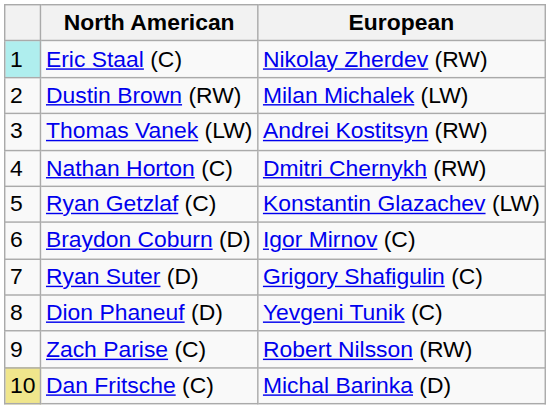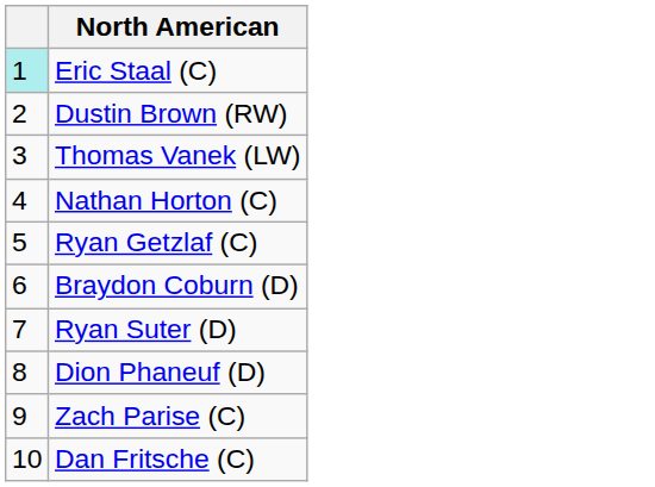- column: European | Nikolay Zherdev (RW) | Milan Michalek (LW) | Andrei Kostitsyn (RW) | Dmitri Chernykh (RW) | Konstantin Glazachev (LW) | Igor Mirnov (C) | Grigory Shafigulin (C) | Yevgeni Tunik (C) | Robert Nilsson (RW) | Michal Barinka (D)
Dan Fritsche (C) | column 1: khaki background -> no background
